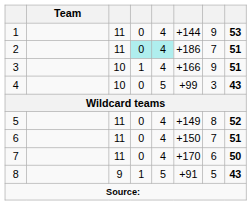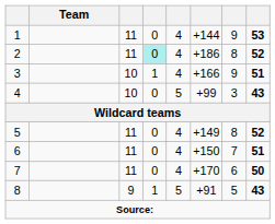2 | column 5: paleturquoise background -> no background
2 | column 7: 7 -> 8
2 | column 8: 51 -> 52
